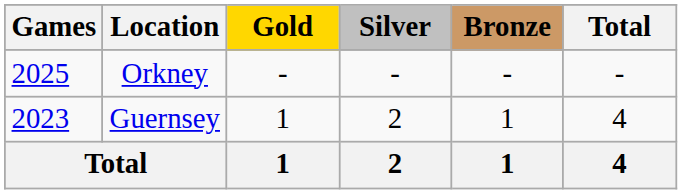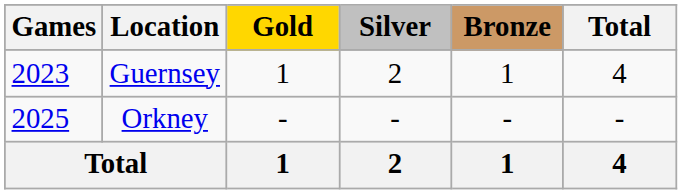rows swapped: Guernsey <-> Orkney
